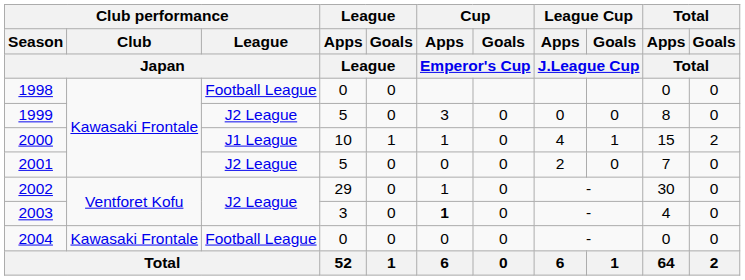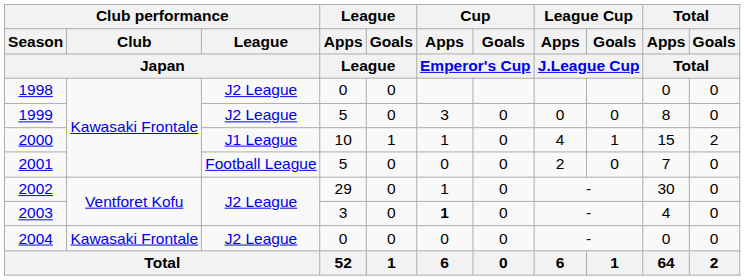1998 | Club performance / League / Japan: Football League -> J2 League
2001 | Club performance / League / Japan: J2 League -> Football League
2004 | Club performance / League / Japan: Football League -> J2 League
